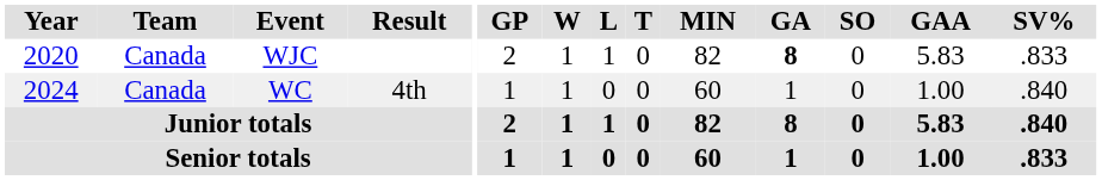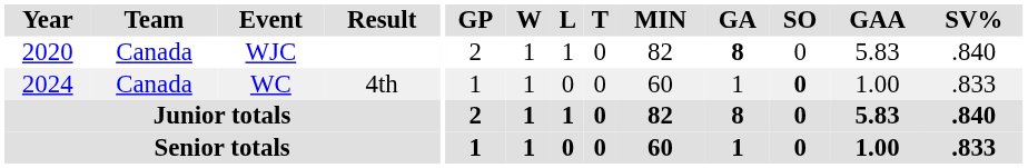WJC | SV%: .833 -> .840
WC | SO: normal -> bold
WC | SV%: .840 -> .833
